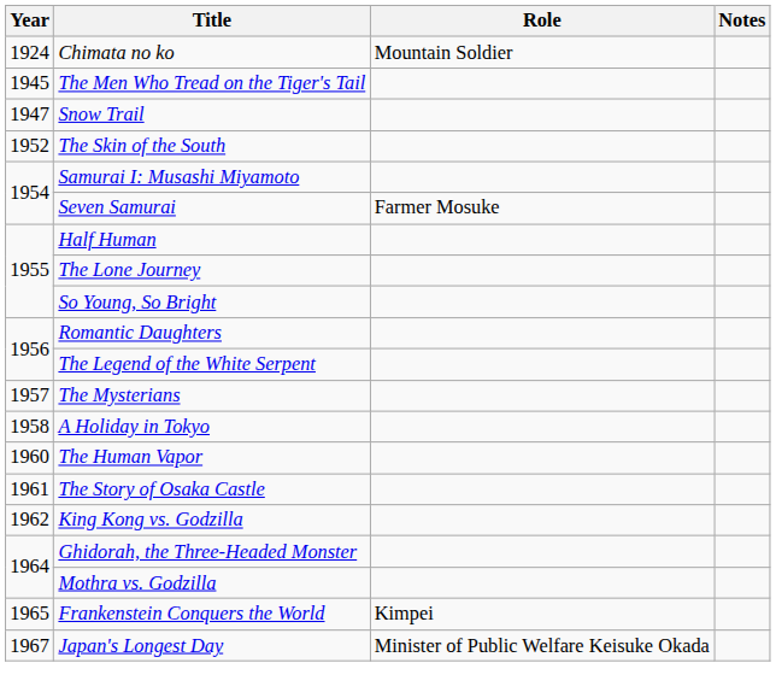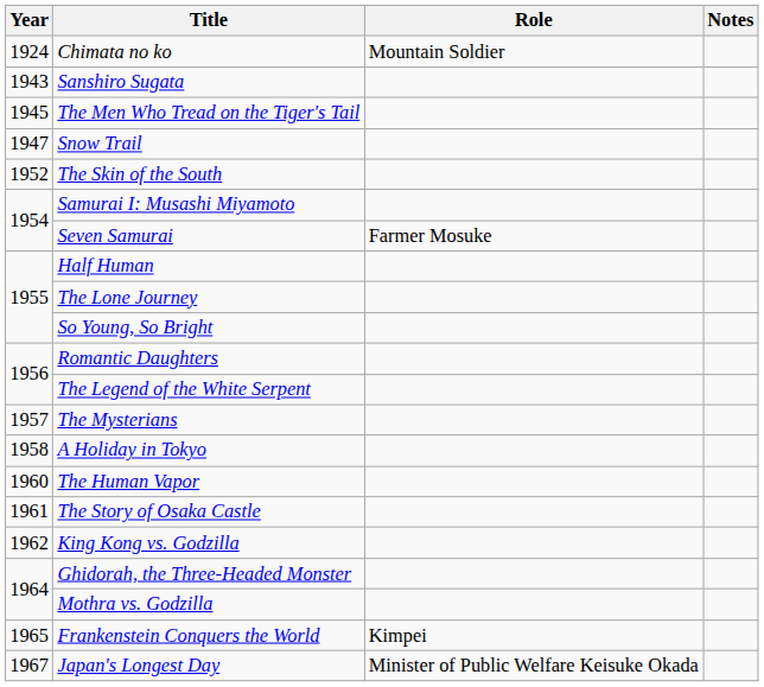+ row: 1943 | Sanshiro Sugata
